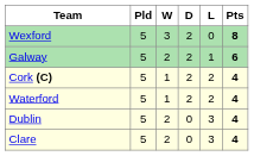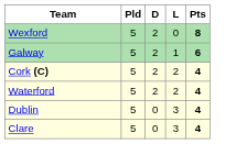- column: W | 3 | 2 | 1 | 1 | 2 | 2
